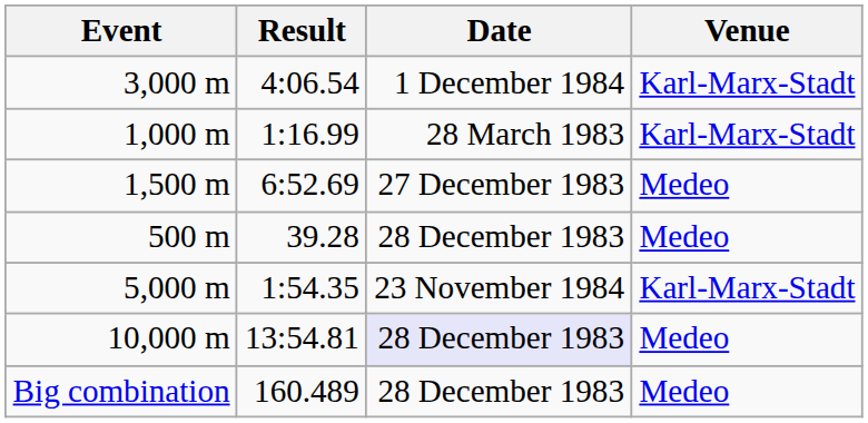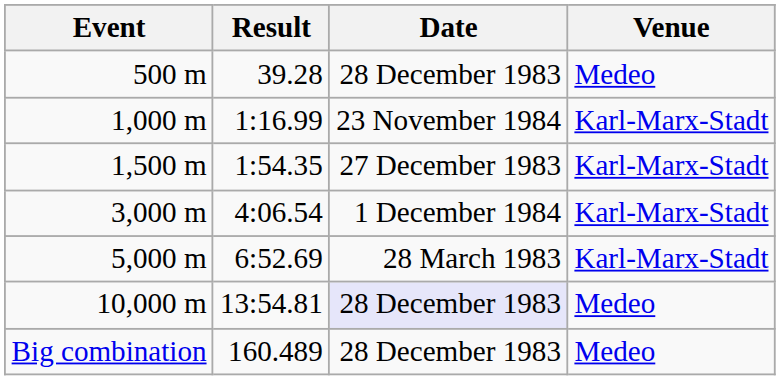rows swapped: 500 m <-> 3,000 m
1,000 m | Date: 28 March 1983 -> 23 November 1984
1,500 m | Result: 6:52.69 -> 1:54.35
1,500 m | Venue: Medeo -> Karl-Marx-Stadt
5,000 m | Result: 1:54.35 -> 6:52.69
5,000 m | Date: 23 November 1984 -> 28 March 1983
